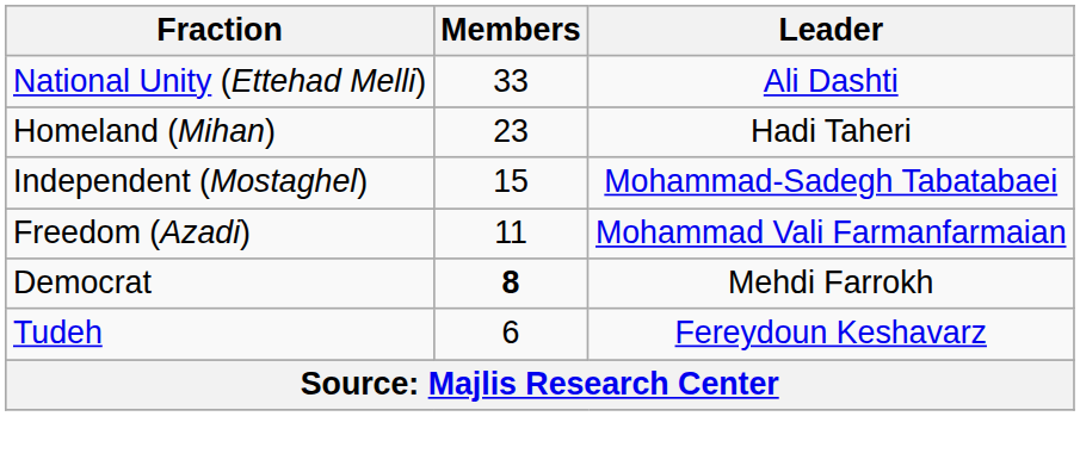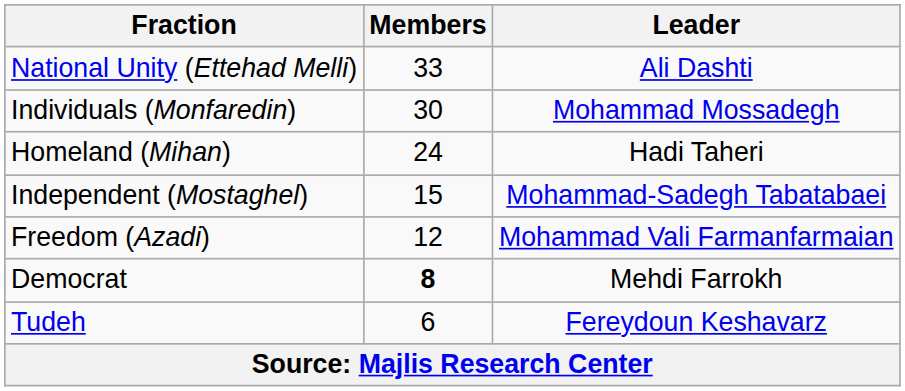+ row: Individuals (Monfaredin) | 30 | Mohammad Mossadegh
Homeland (Mihan) | Members: 23 -> 24
Freedom (Azadi) | Members: 11 -> 12
